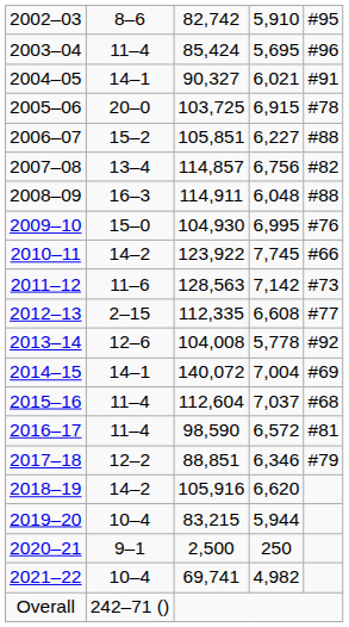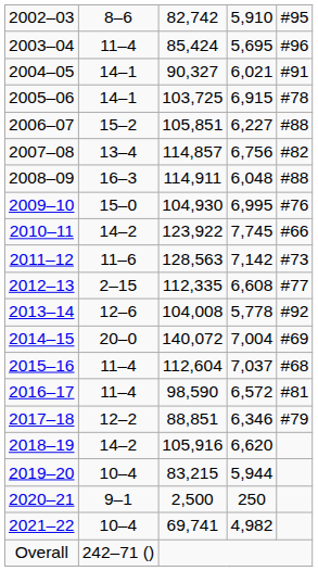2005–06 | column 2: 20–0 -> 14–1
2014–15 | column 2: 14–1 -> 20–0
